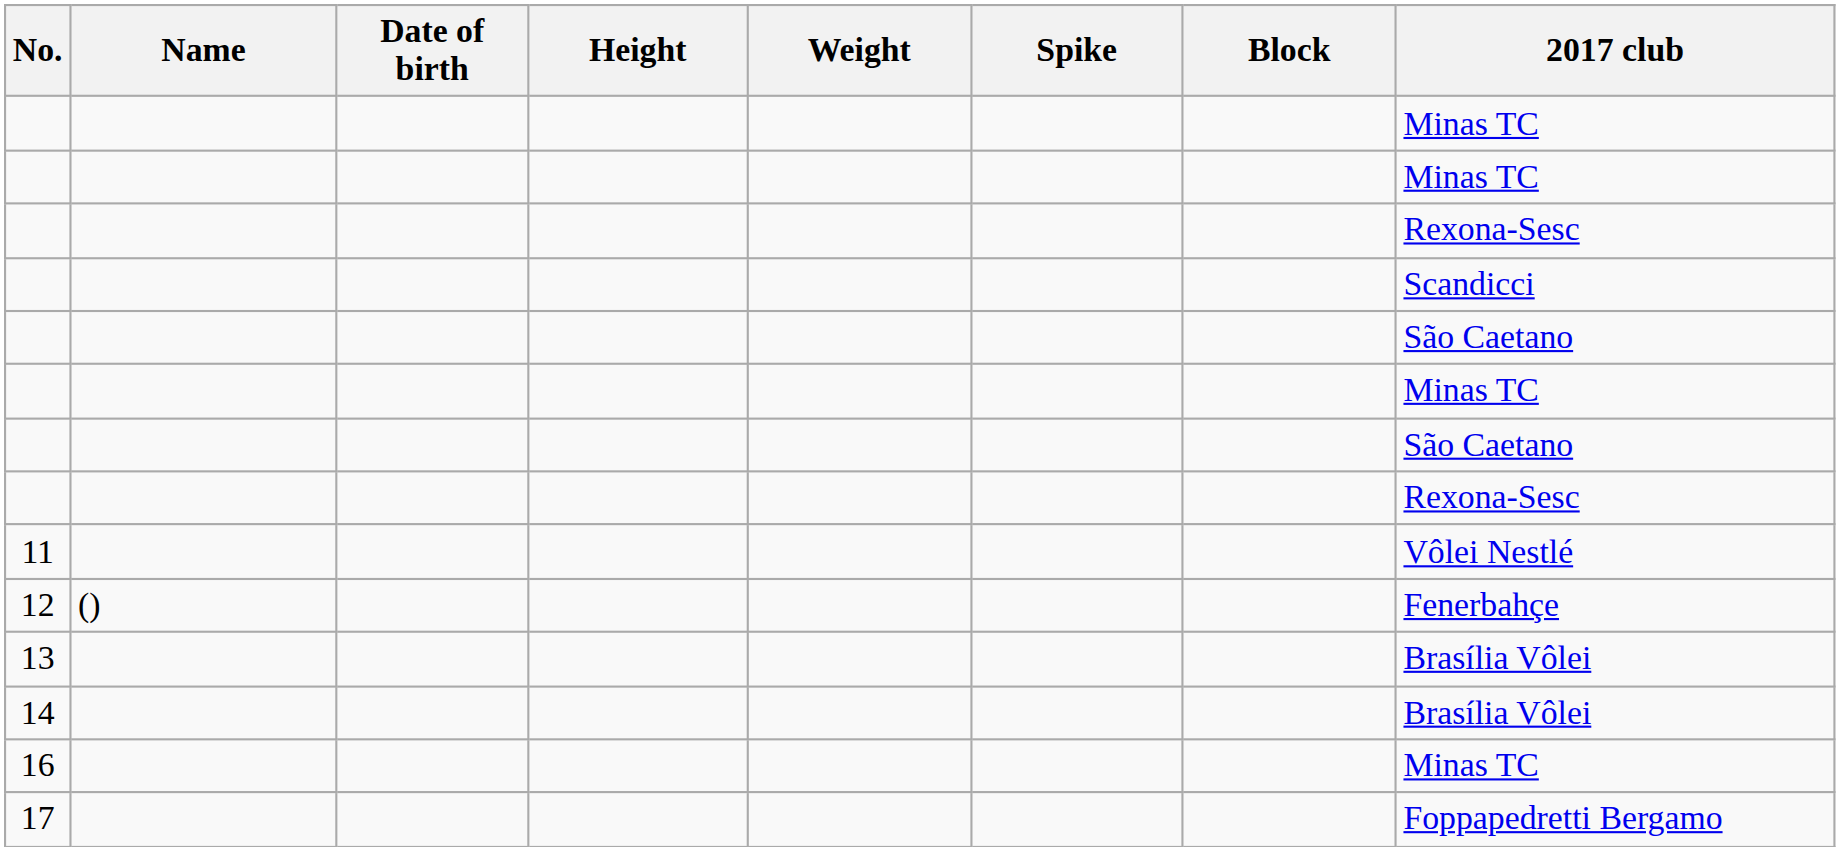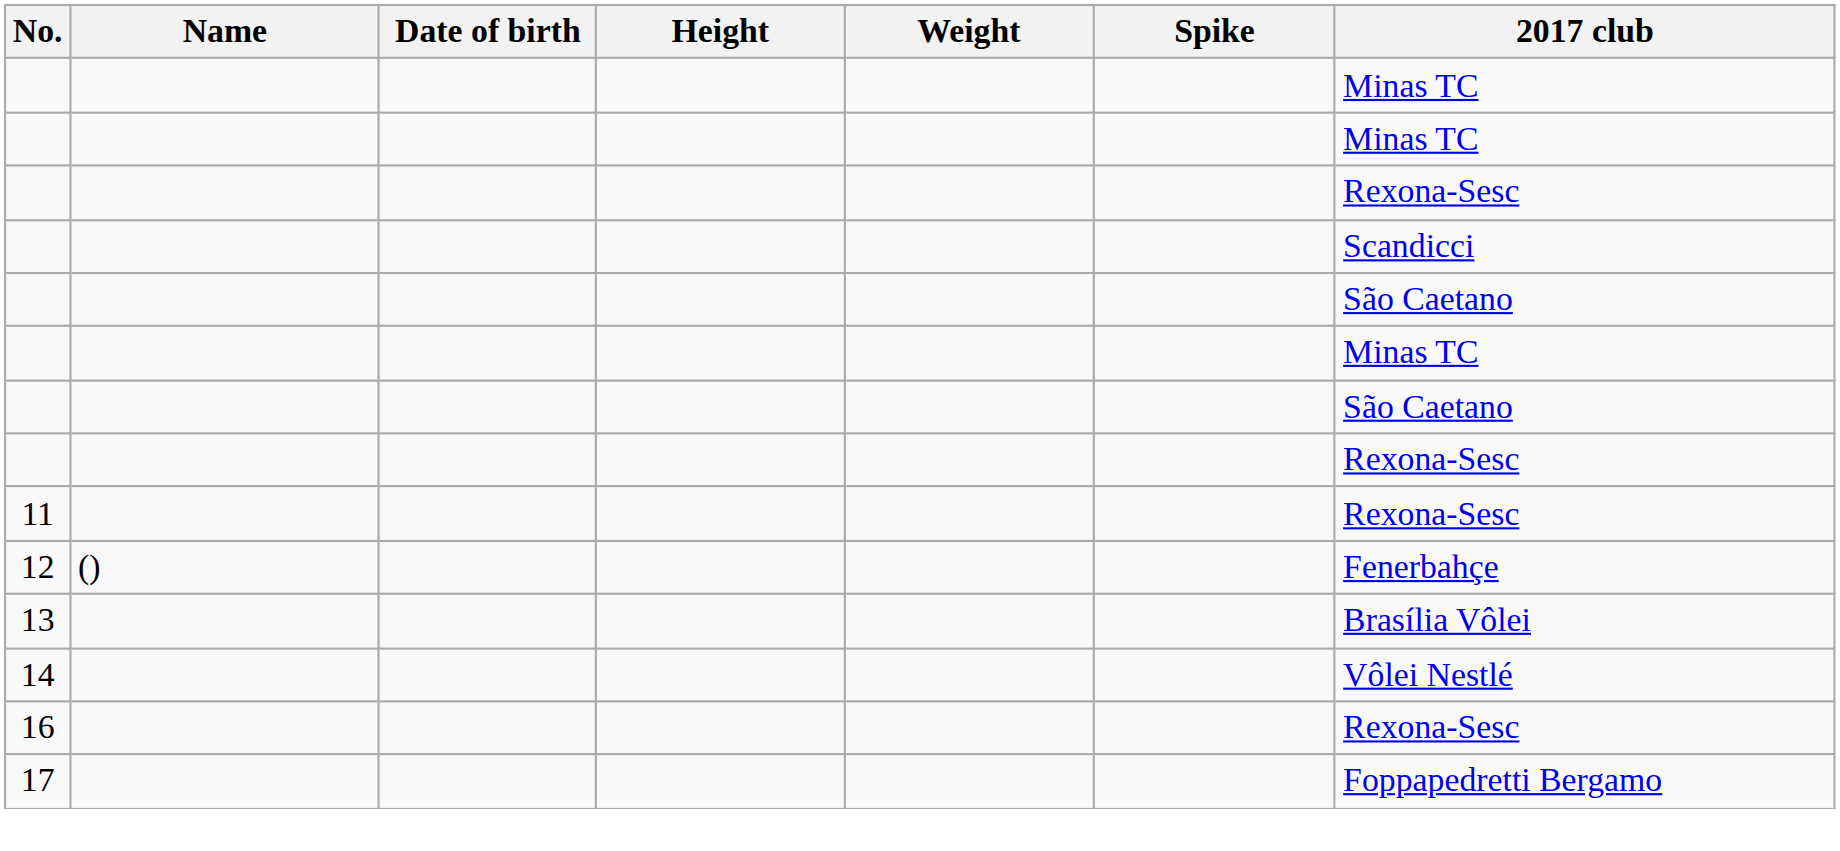- column: Block
11 | 2017 club: Vôlei Nestlé -> Rexona-Sesc
14 | 2017 club: Brasília Vôlei -> Vôlei Nestlé
16 | 2017 club: Minas TC -> Rexona-Sesc
